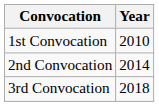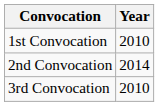3rd Convocation | Year: 2018 -> 2010
